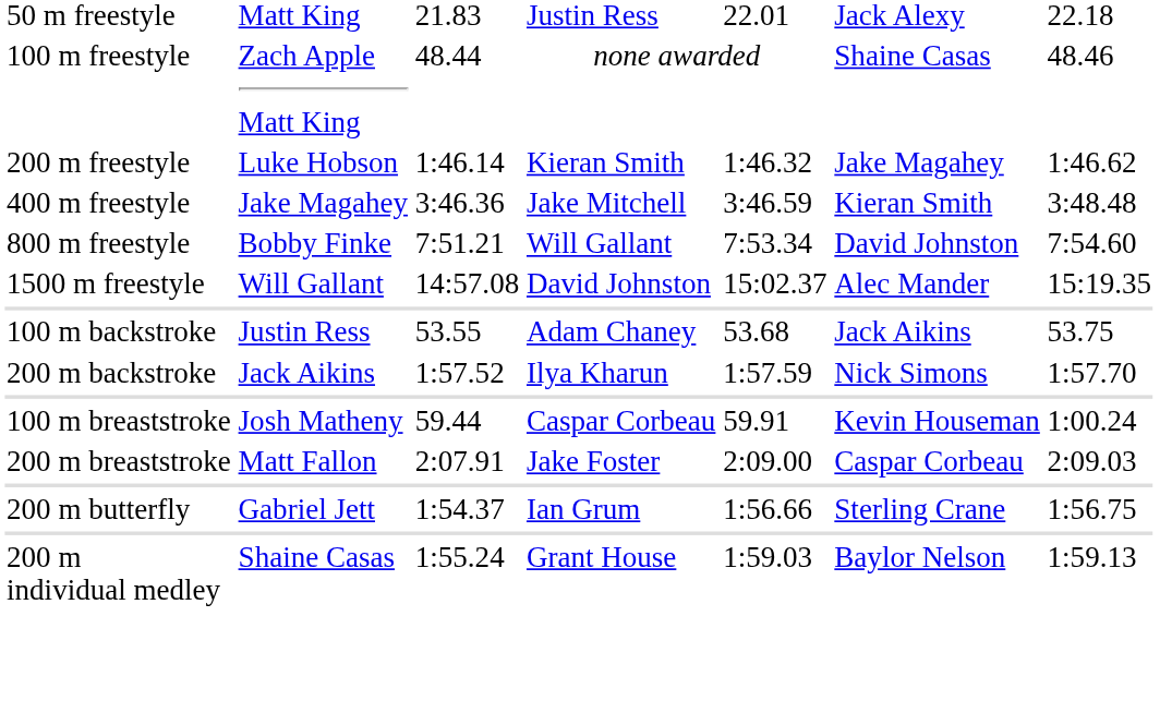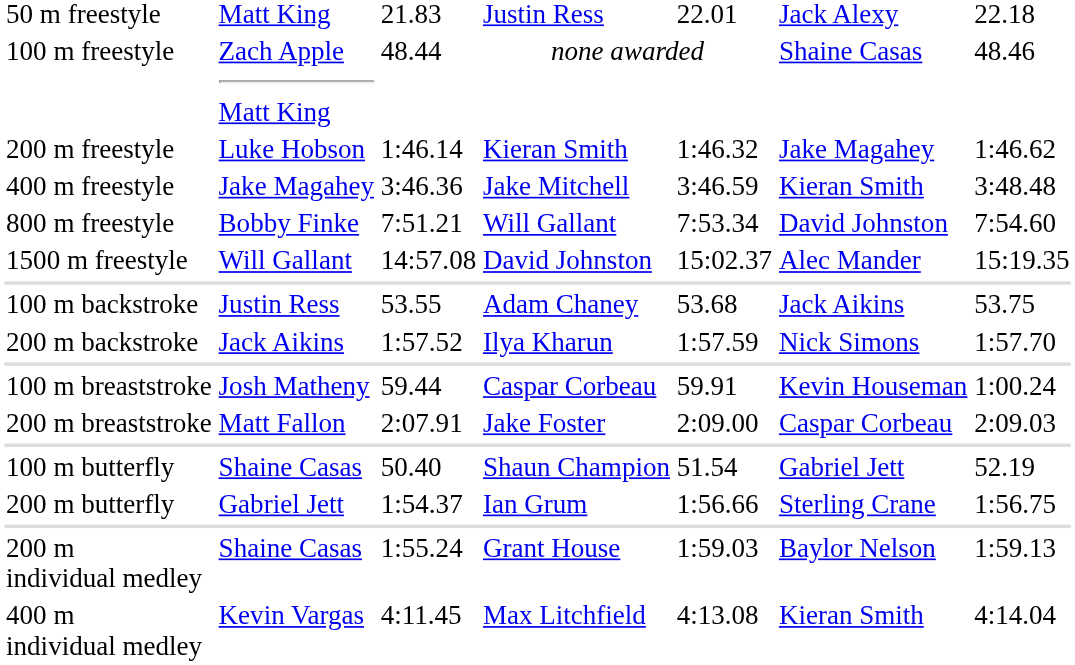+ row: 100 m butterfly | Shaine Casas | 50.40 | Shaun Champion | 51.54 | Gabriel Jett | 52.19
+ row: 400 m individual medley | Kevin Vargas | 4:11.45 | Max Litchfield | 4:13.08 | Kieran Smith | 4:14.04
